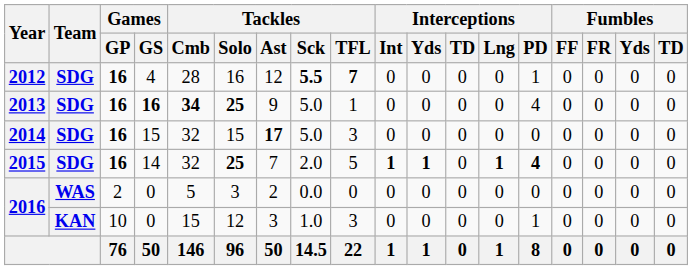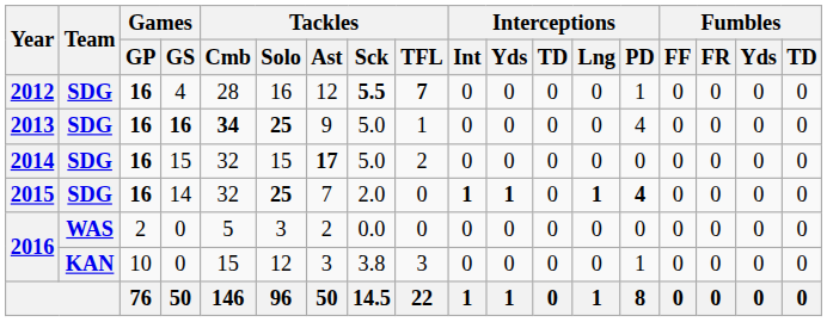2014 | Tackles / TFL: 3 -> 2
2015 | Tackles / TFL: 5 -> 0
2016 / KAN | Tackles / Sck: 1.0 -> 3.8
